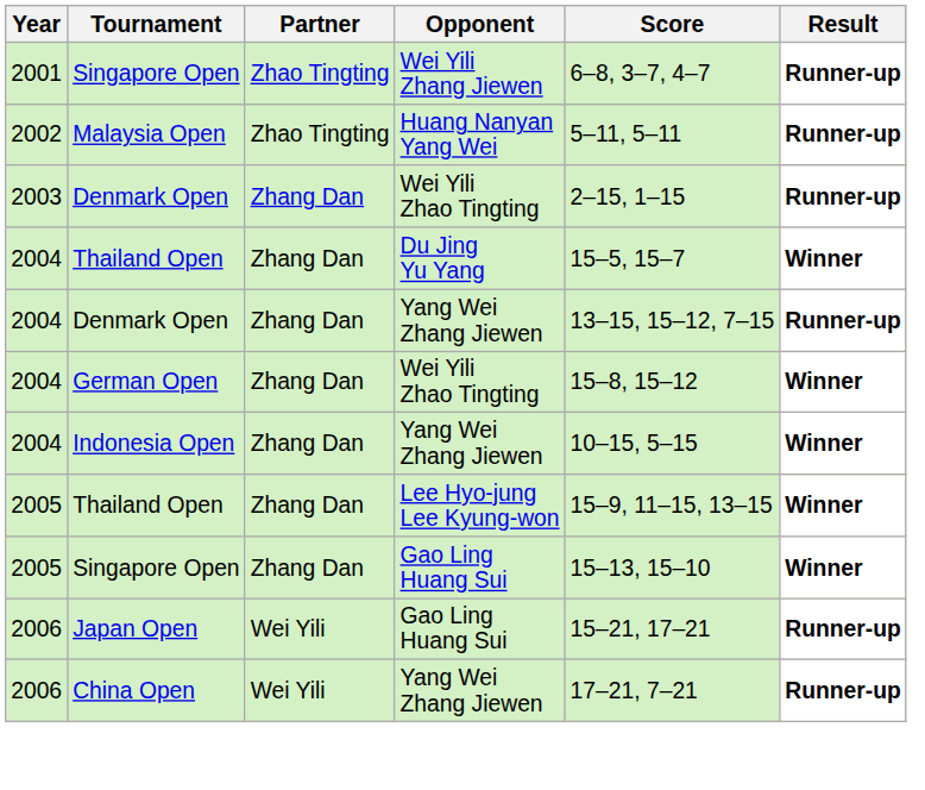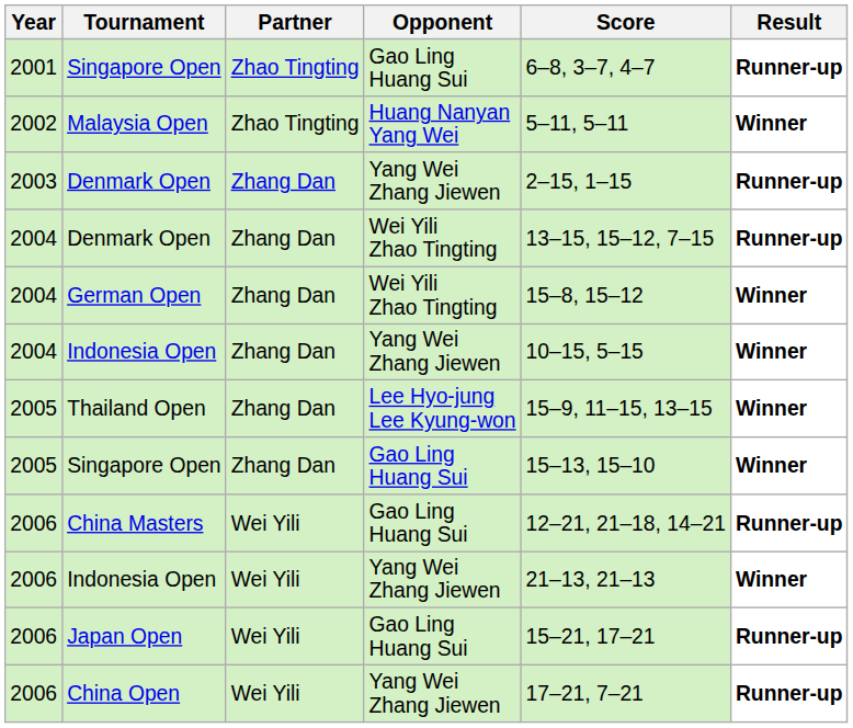2001 / Singapore Open | Opponent: Wei Yili Zhang Jiewen -> Gao Ling Huang Sui
Malaysia Open | Result: Runner-up -> Winner
2003 / Denmark Open | Opponent: Wei Yili Zhao Tingting -> Yang Wei Zhang Jiewen
- row: 2004 | Thailand Open | Zhang Dan | Du Jing Yu Yang | 15–5, 15–7 | Winner
2004 / Denmark Open | Opponent: Yang Wei Zhang Jiewen -> Wei Yili Zhao Tingting
+ row: 2006 | China Masters | Wei Yili | Gao Ling Huang Sui | 12–21, 21–18, 14–21 | Runner-up
+ row: 2006 | Indonesia Open | Wei Yili | Yang Wei Zhang Jiewen | 21–13, 21–13 | Winner
